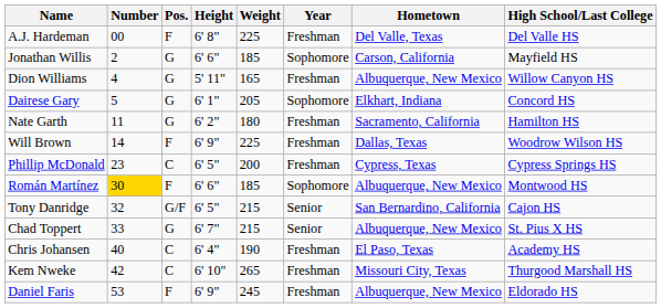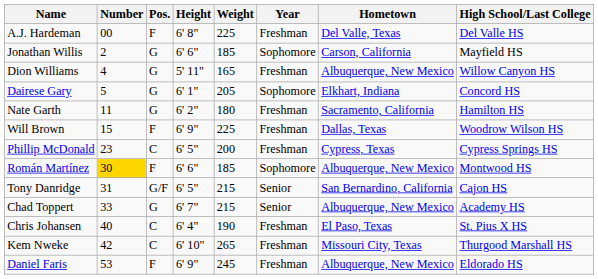Will Brown | Number: 14 -> 15
Tony Danridge | Number: 32 -> 31
Chad Toppert | High School/Last College: St. Pius X HS -> Academy HS
Chris Johansen | High School/Last College: Academy HS -> St. Pius X HS
